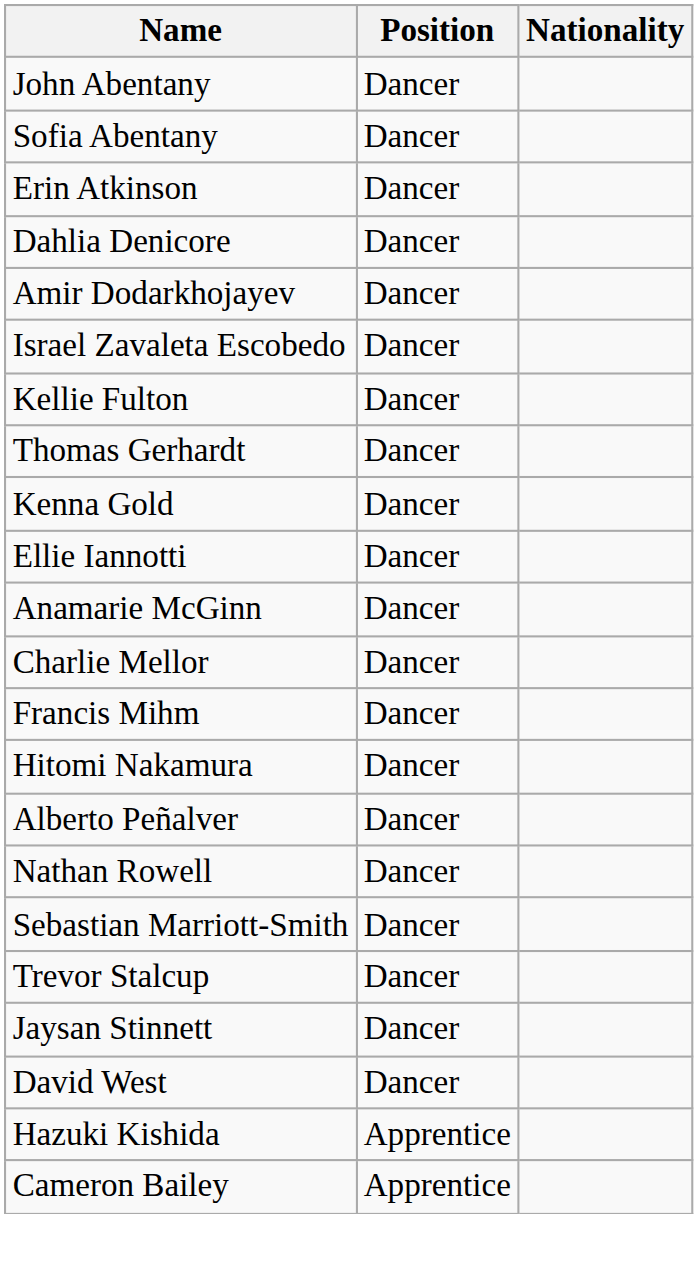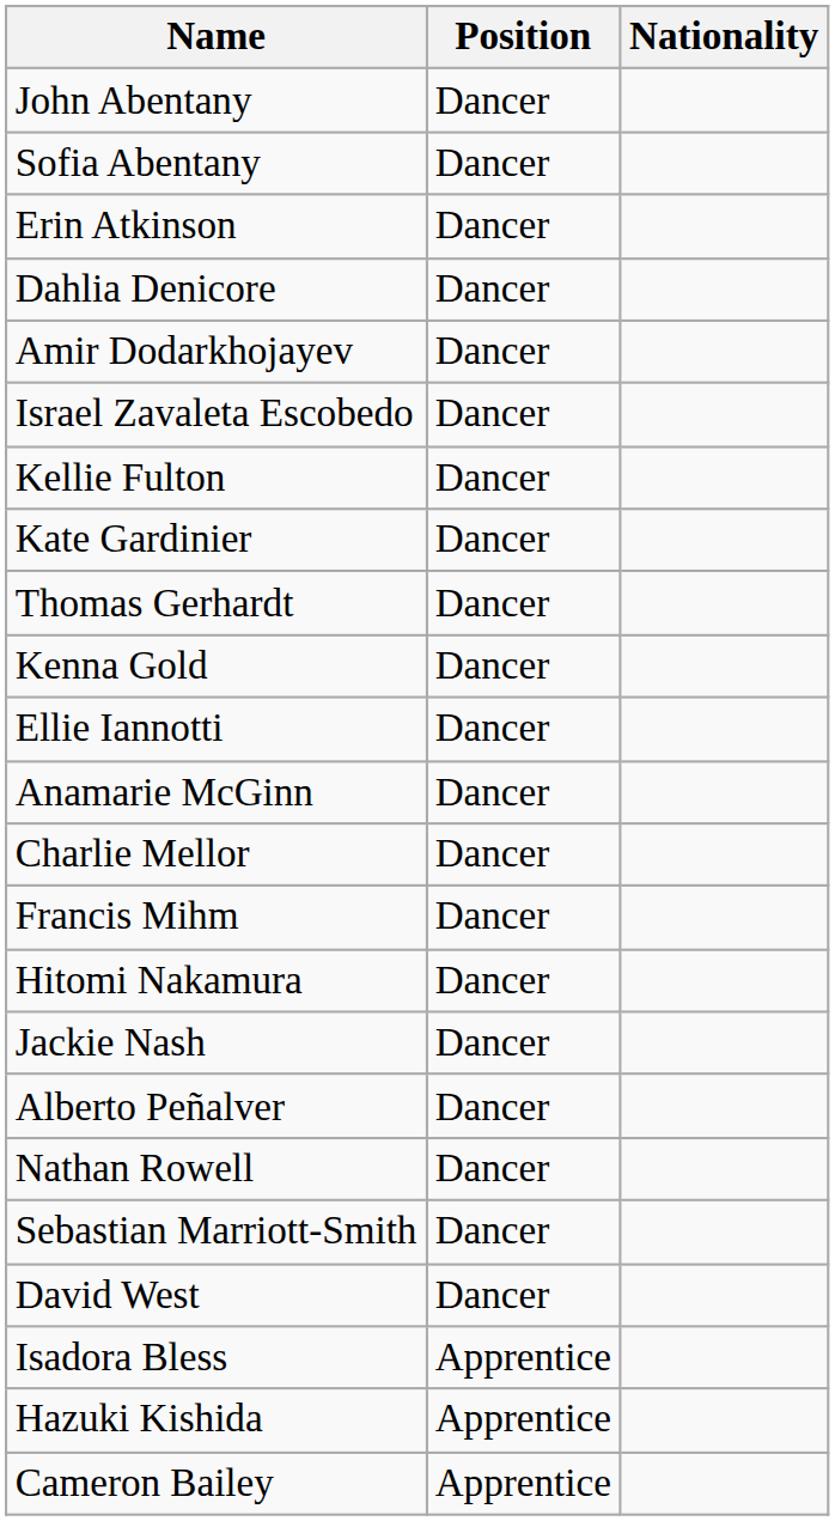+ row: Kate Gardinier | Dancer
+ row: Jackie Nash | Dancer
- row: Trevor Stalcup | Dancer
- row: Jaysan Stinnett | Dancer
+ row: Isadora Bless | Apprentice
